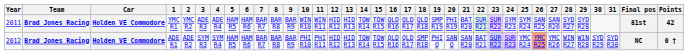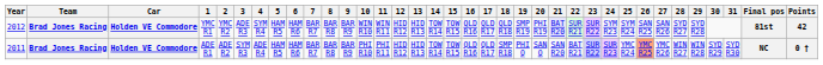YMC R1 | Year: 2011 -> 2012
YMC R1 | 4: ADE R4 -> SYM R4
YMC R1 | 21: no background -> lavender background
ADE R1 | Year: 2012 -> 2011
ADE R1 | 4: SYM R4 -> ADE R4
